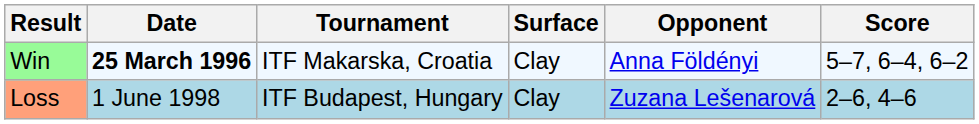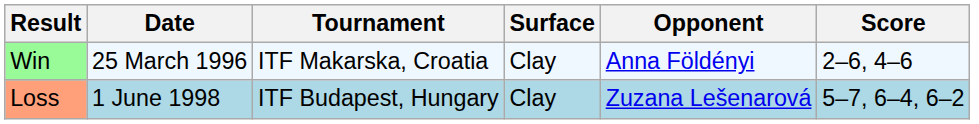Win | Date: bold -> normal
Win | Score: 5–7, 6–4, 6–2 -> 2–6, 4–6
Loss | Score: 2–6, 4–6 -> 5–7, 6–4, 6–2
